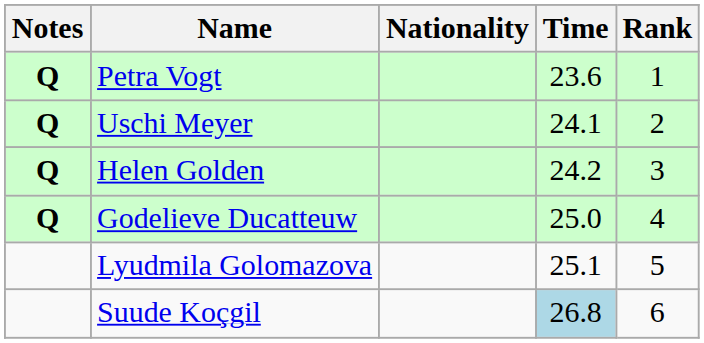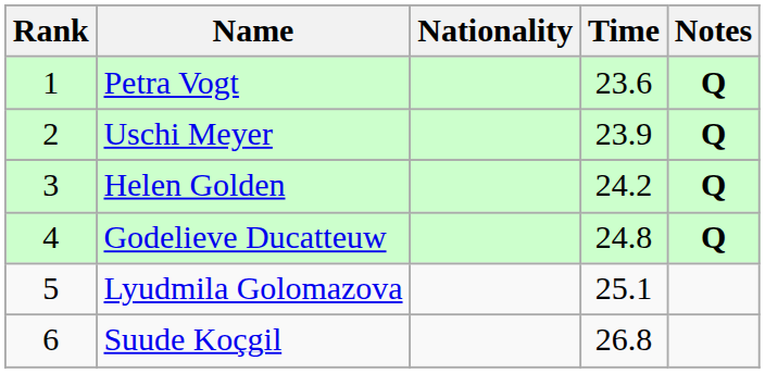columns swapped: Rank <-> Notes
Uschi Meyer | Time: 24.1 -> 23.9
Godelieve Ducatteuw | Time: 25.0 -> 24.8
Suude Koçgil | Time: lightblue background -> no background
